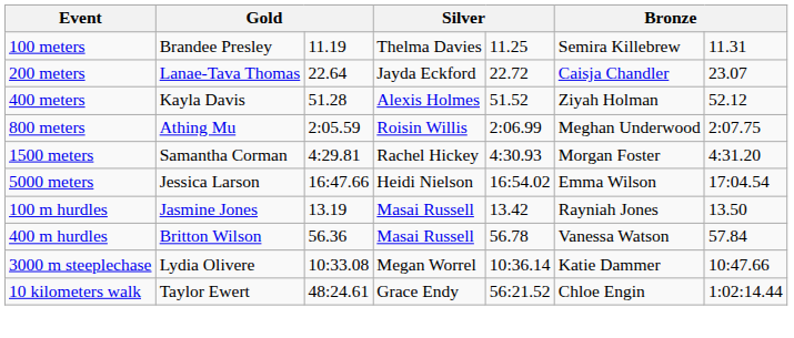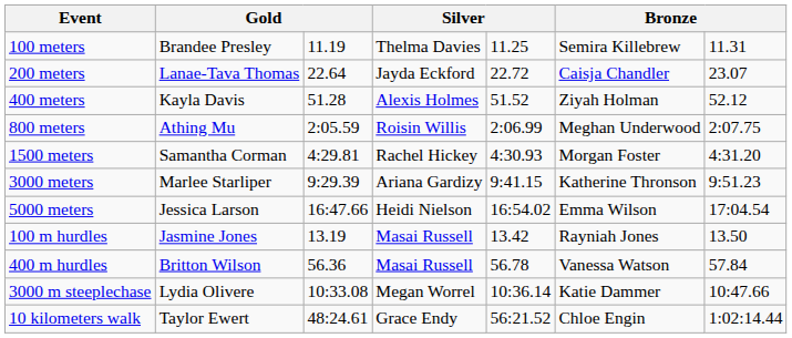+ row: 3000 meters | Marlee Starliper | 9:29.39 | Ariana Gardizy | 9:41.15 | Katherine Thronson | 9:51.23
